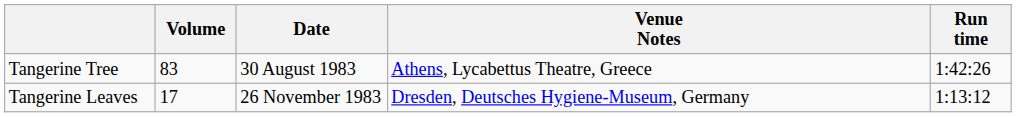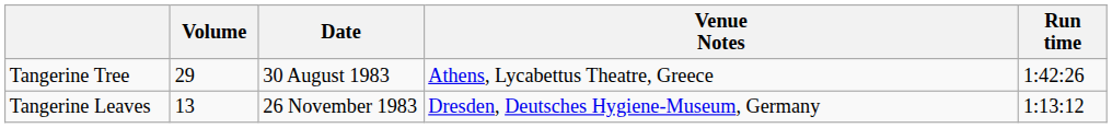Tangerine Tree | Volume: 83 -> 29
Tangerine Leaves | Volume: 17 -> 13
